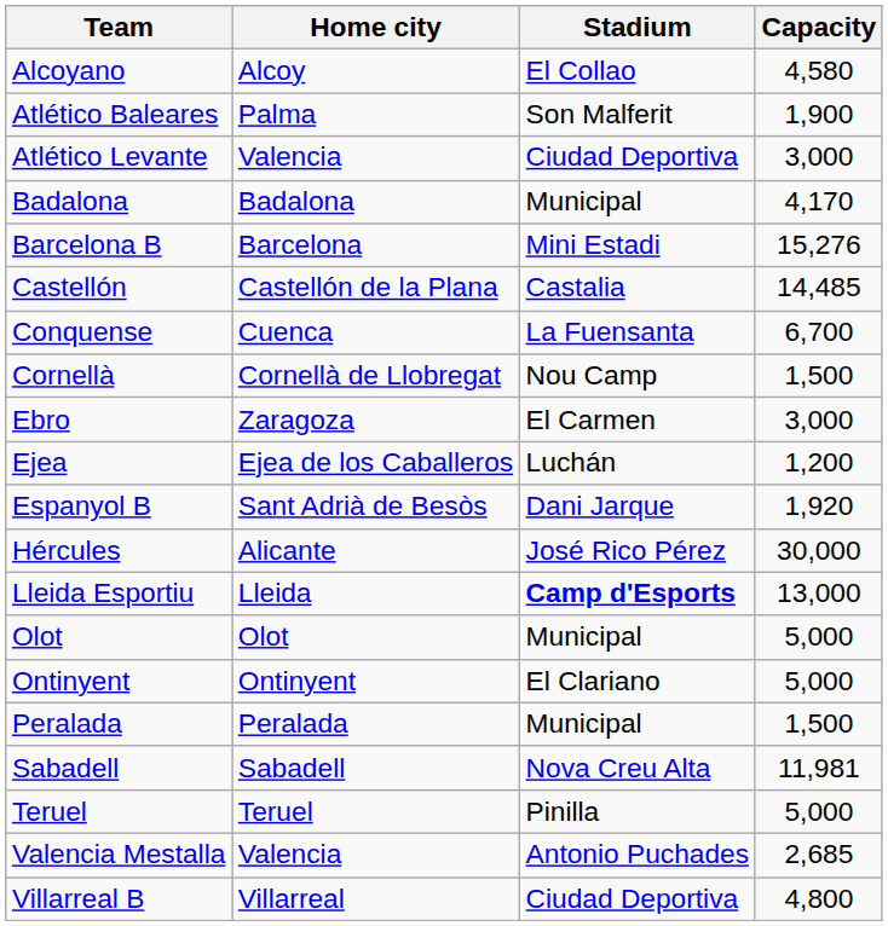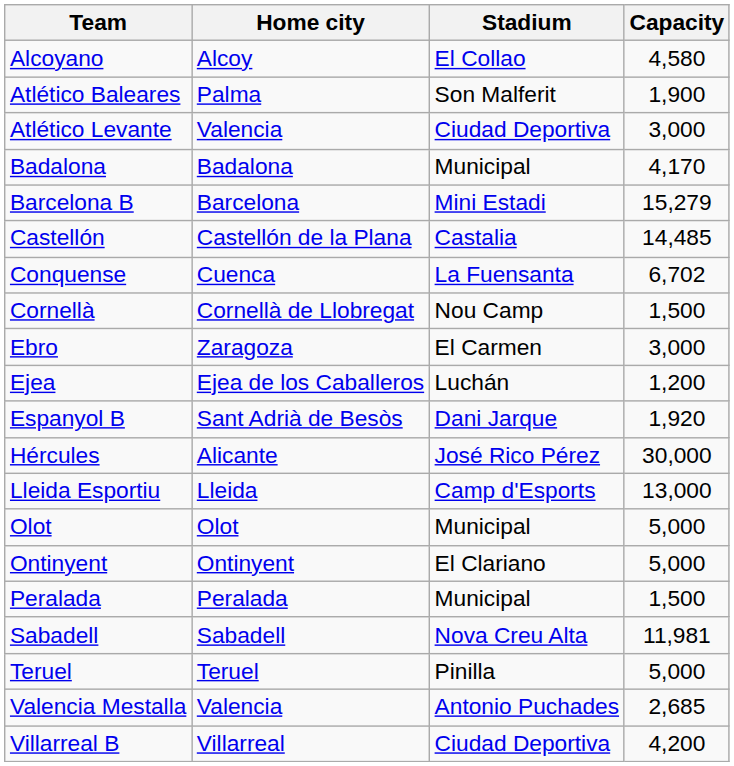Barcelona B | Capacity: 15,276 -> 15,279
Conquense | Capacity: 6,700 -> 6,702
Lleida Esportiu | Stadium: bold -> normal
Villarreal B | Capacity: 4,800 -> 4,200
